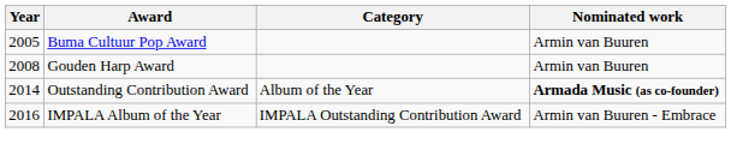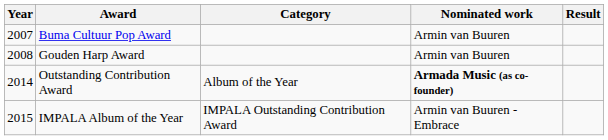+ column: Result
Buma Cultuur Pop Award | Year: 2005 -> 2007
IMPALA Album of the Year | Year: 2016 -> 2015
